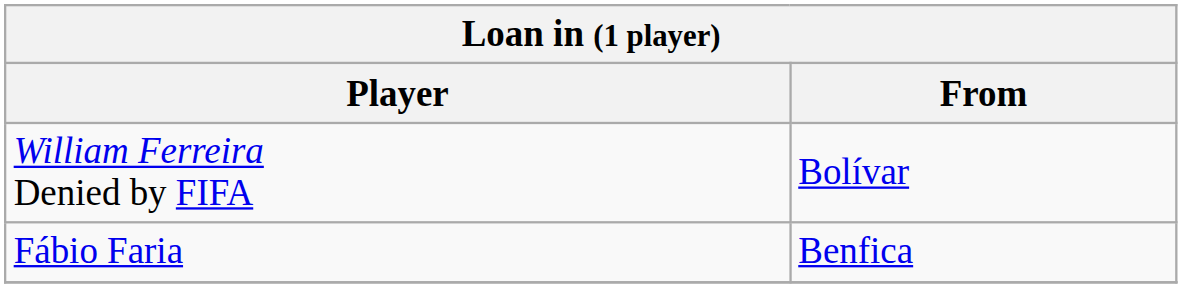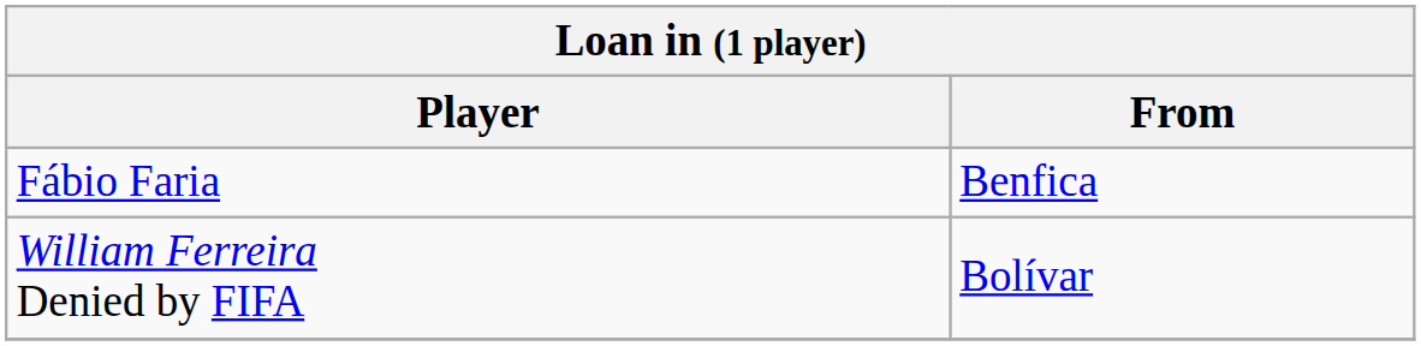rows swapped: Fábio Faria <-> William Ferreira Denied by FIFA
